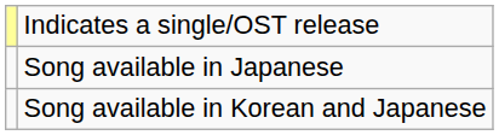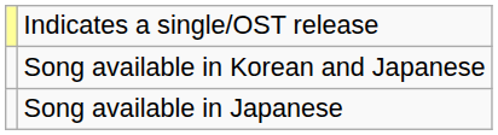rows swapped: Song available in Japanese <-> Song available in Korean and Japanese
